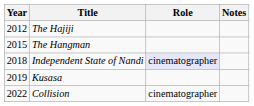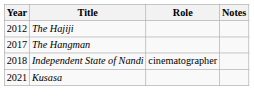The Hangman | Year: 2015 -> 2017
Independent State of Nandi | Role: lavender background -> no background
Kusasa | Year: 2019 -> 2021
- row: 2022 | Collision | cinematographer
